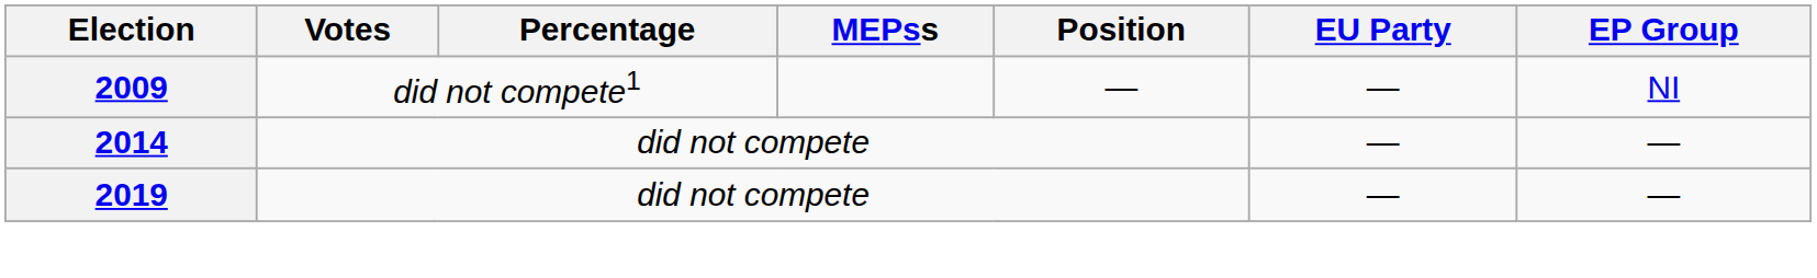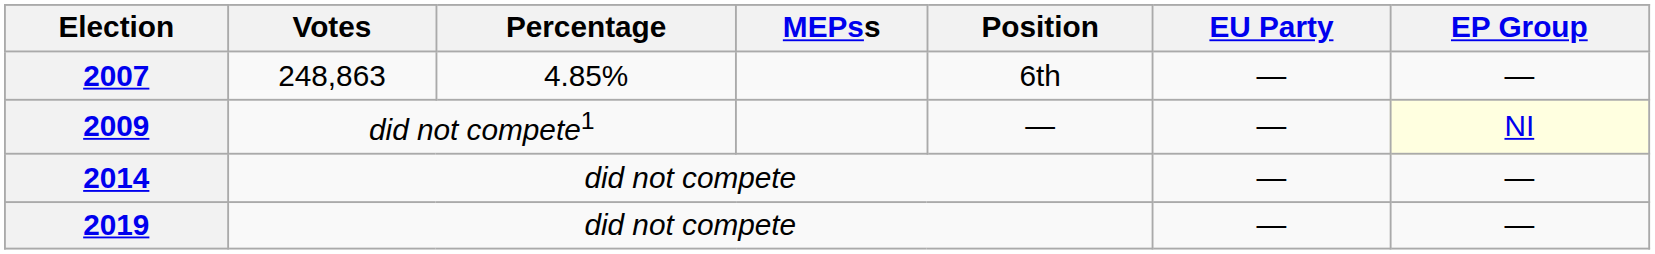+ row: 2007 | 248,863 | 4.85% | 6th | — | —
2009 | EP Group: no background -> lightyellow background
